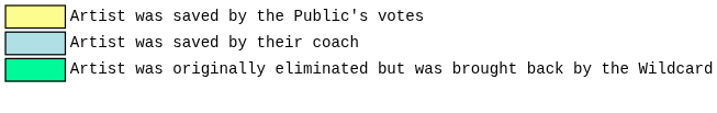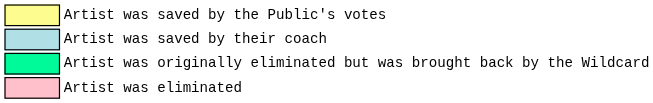+ row: Artist was eliminated
